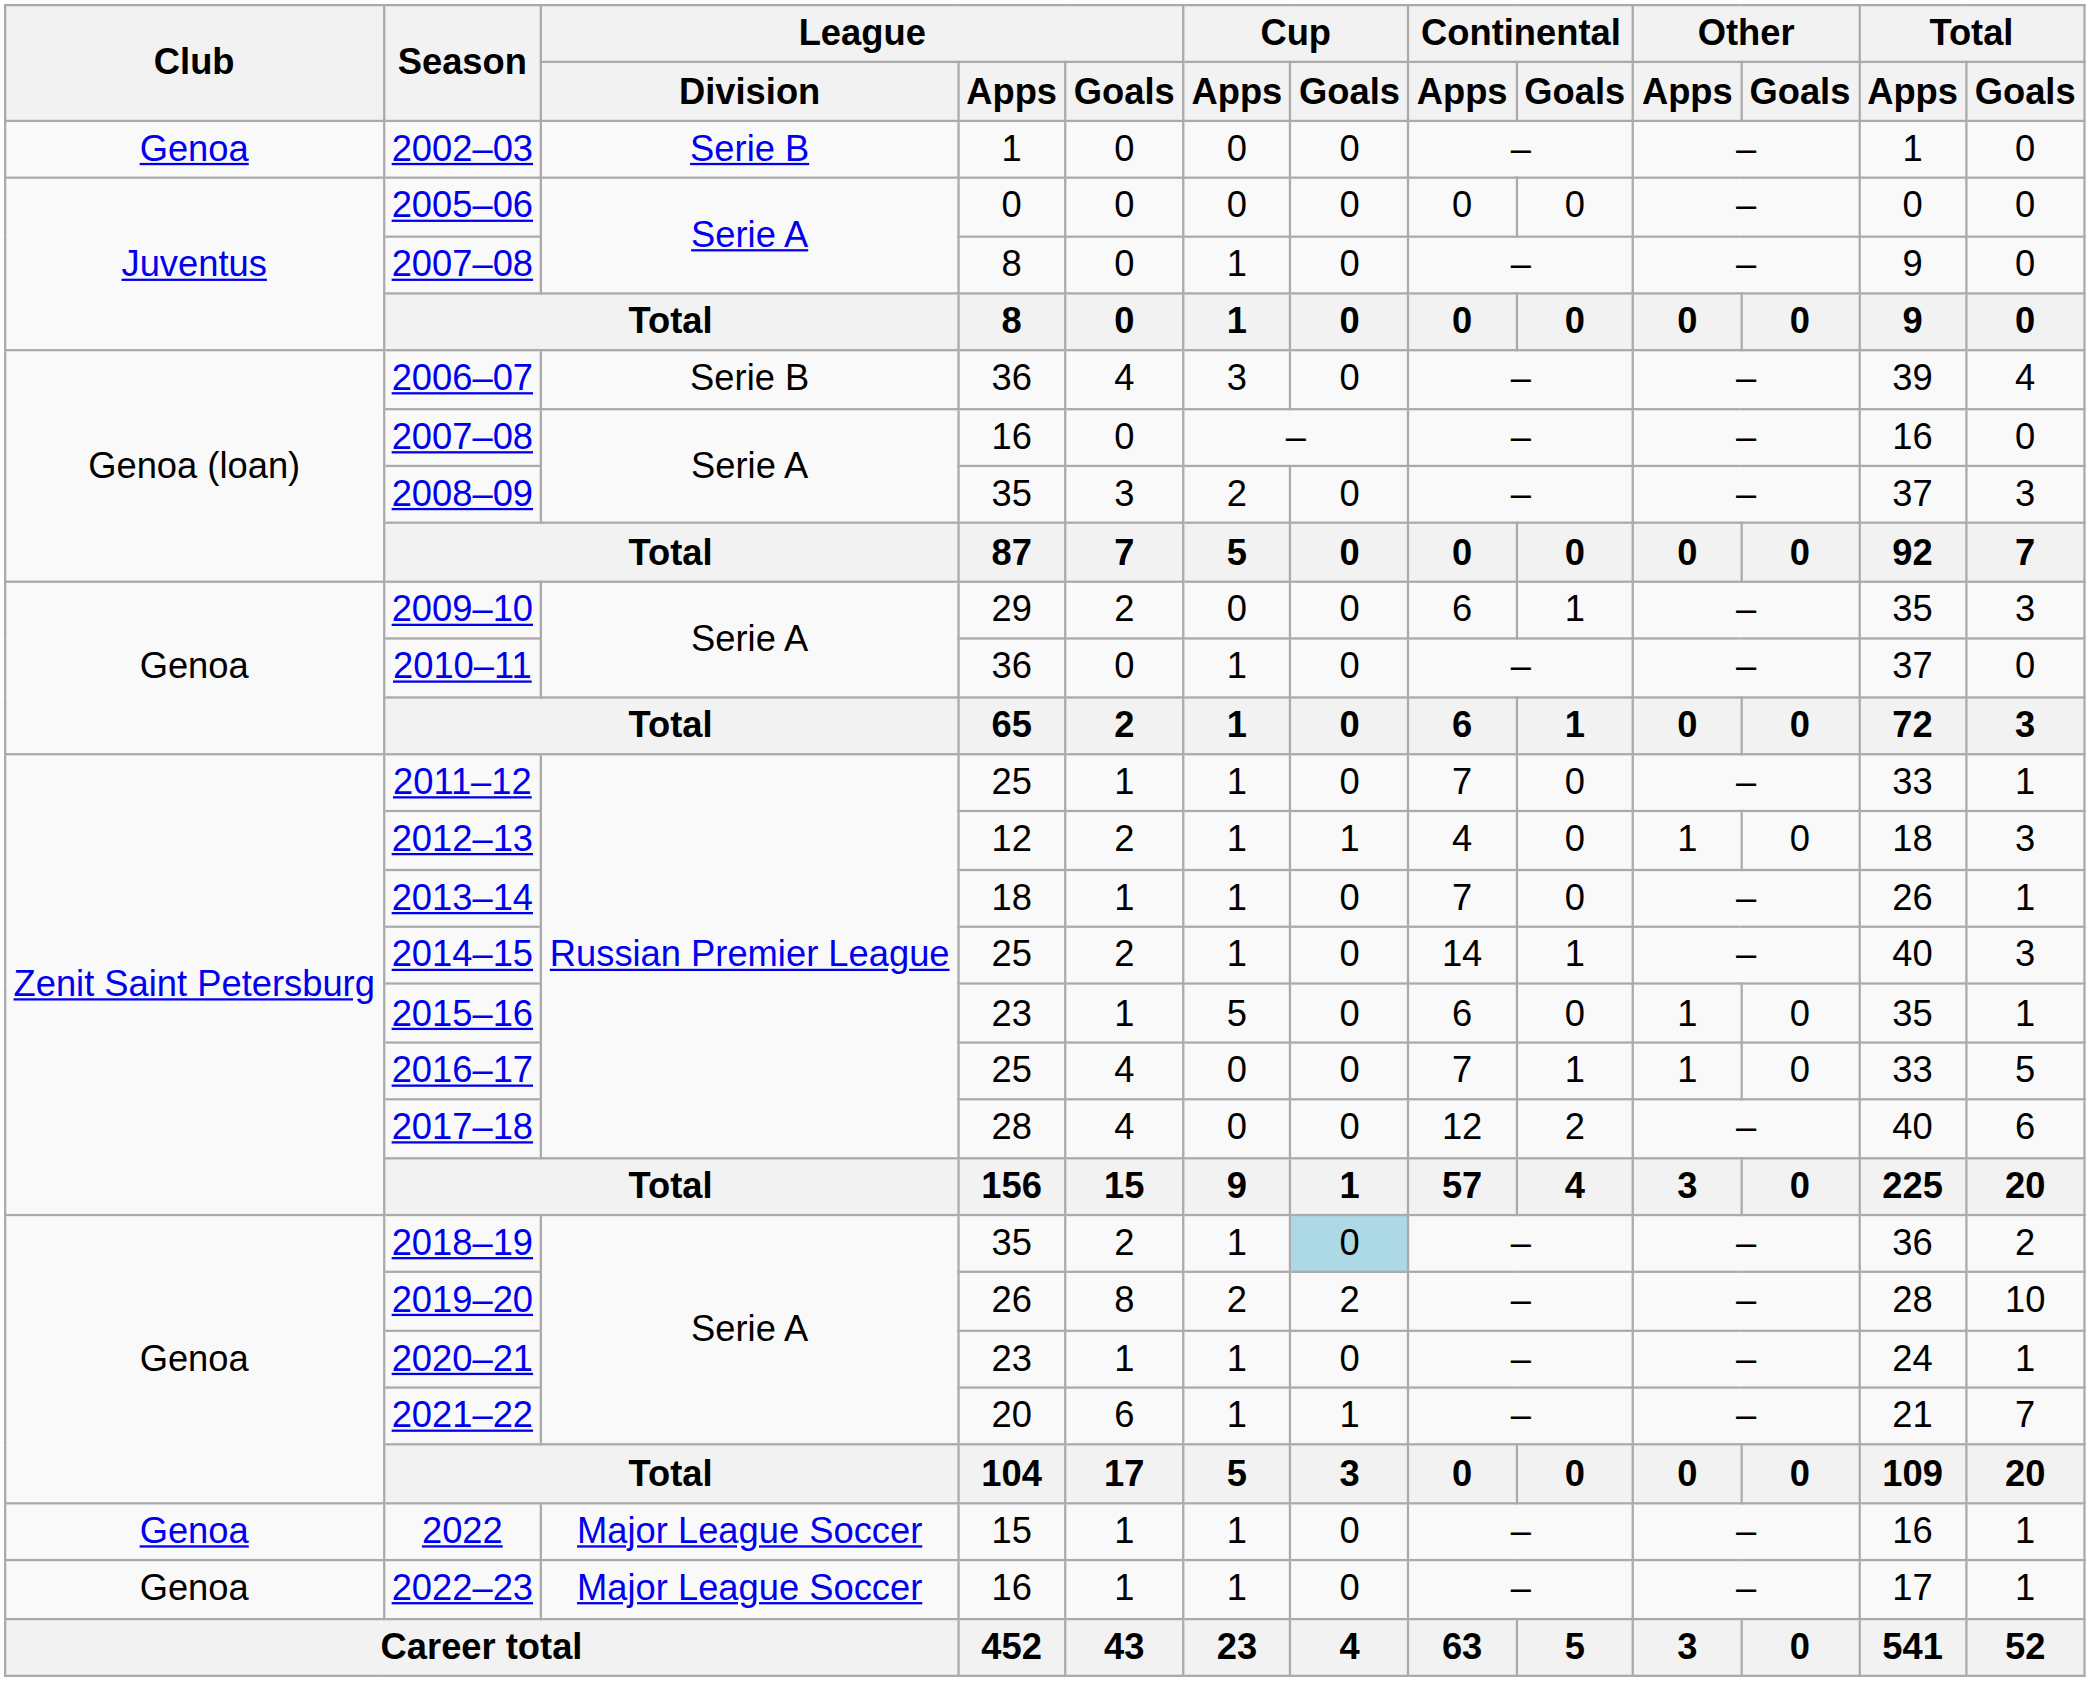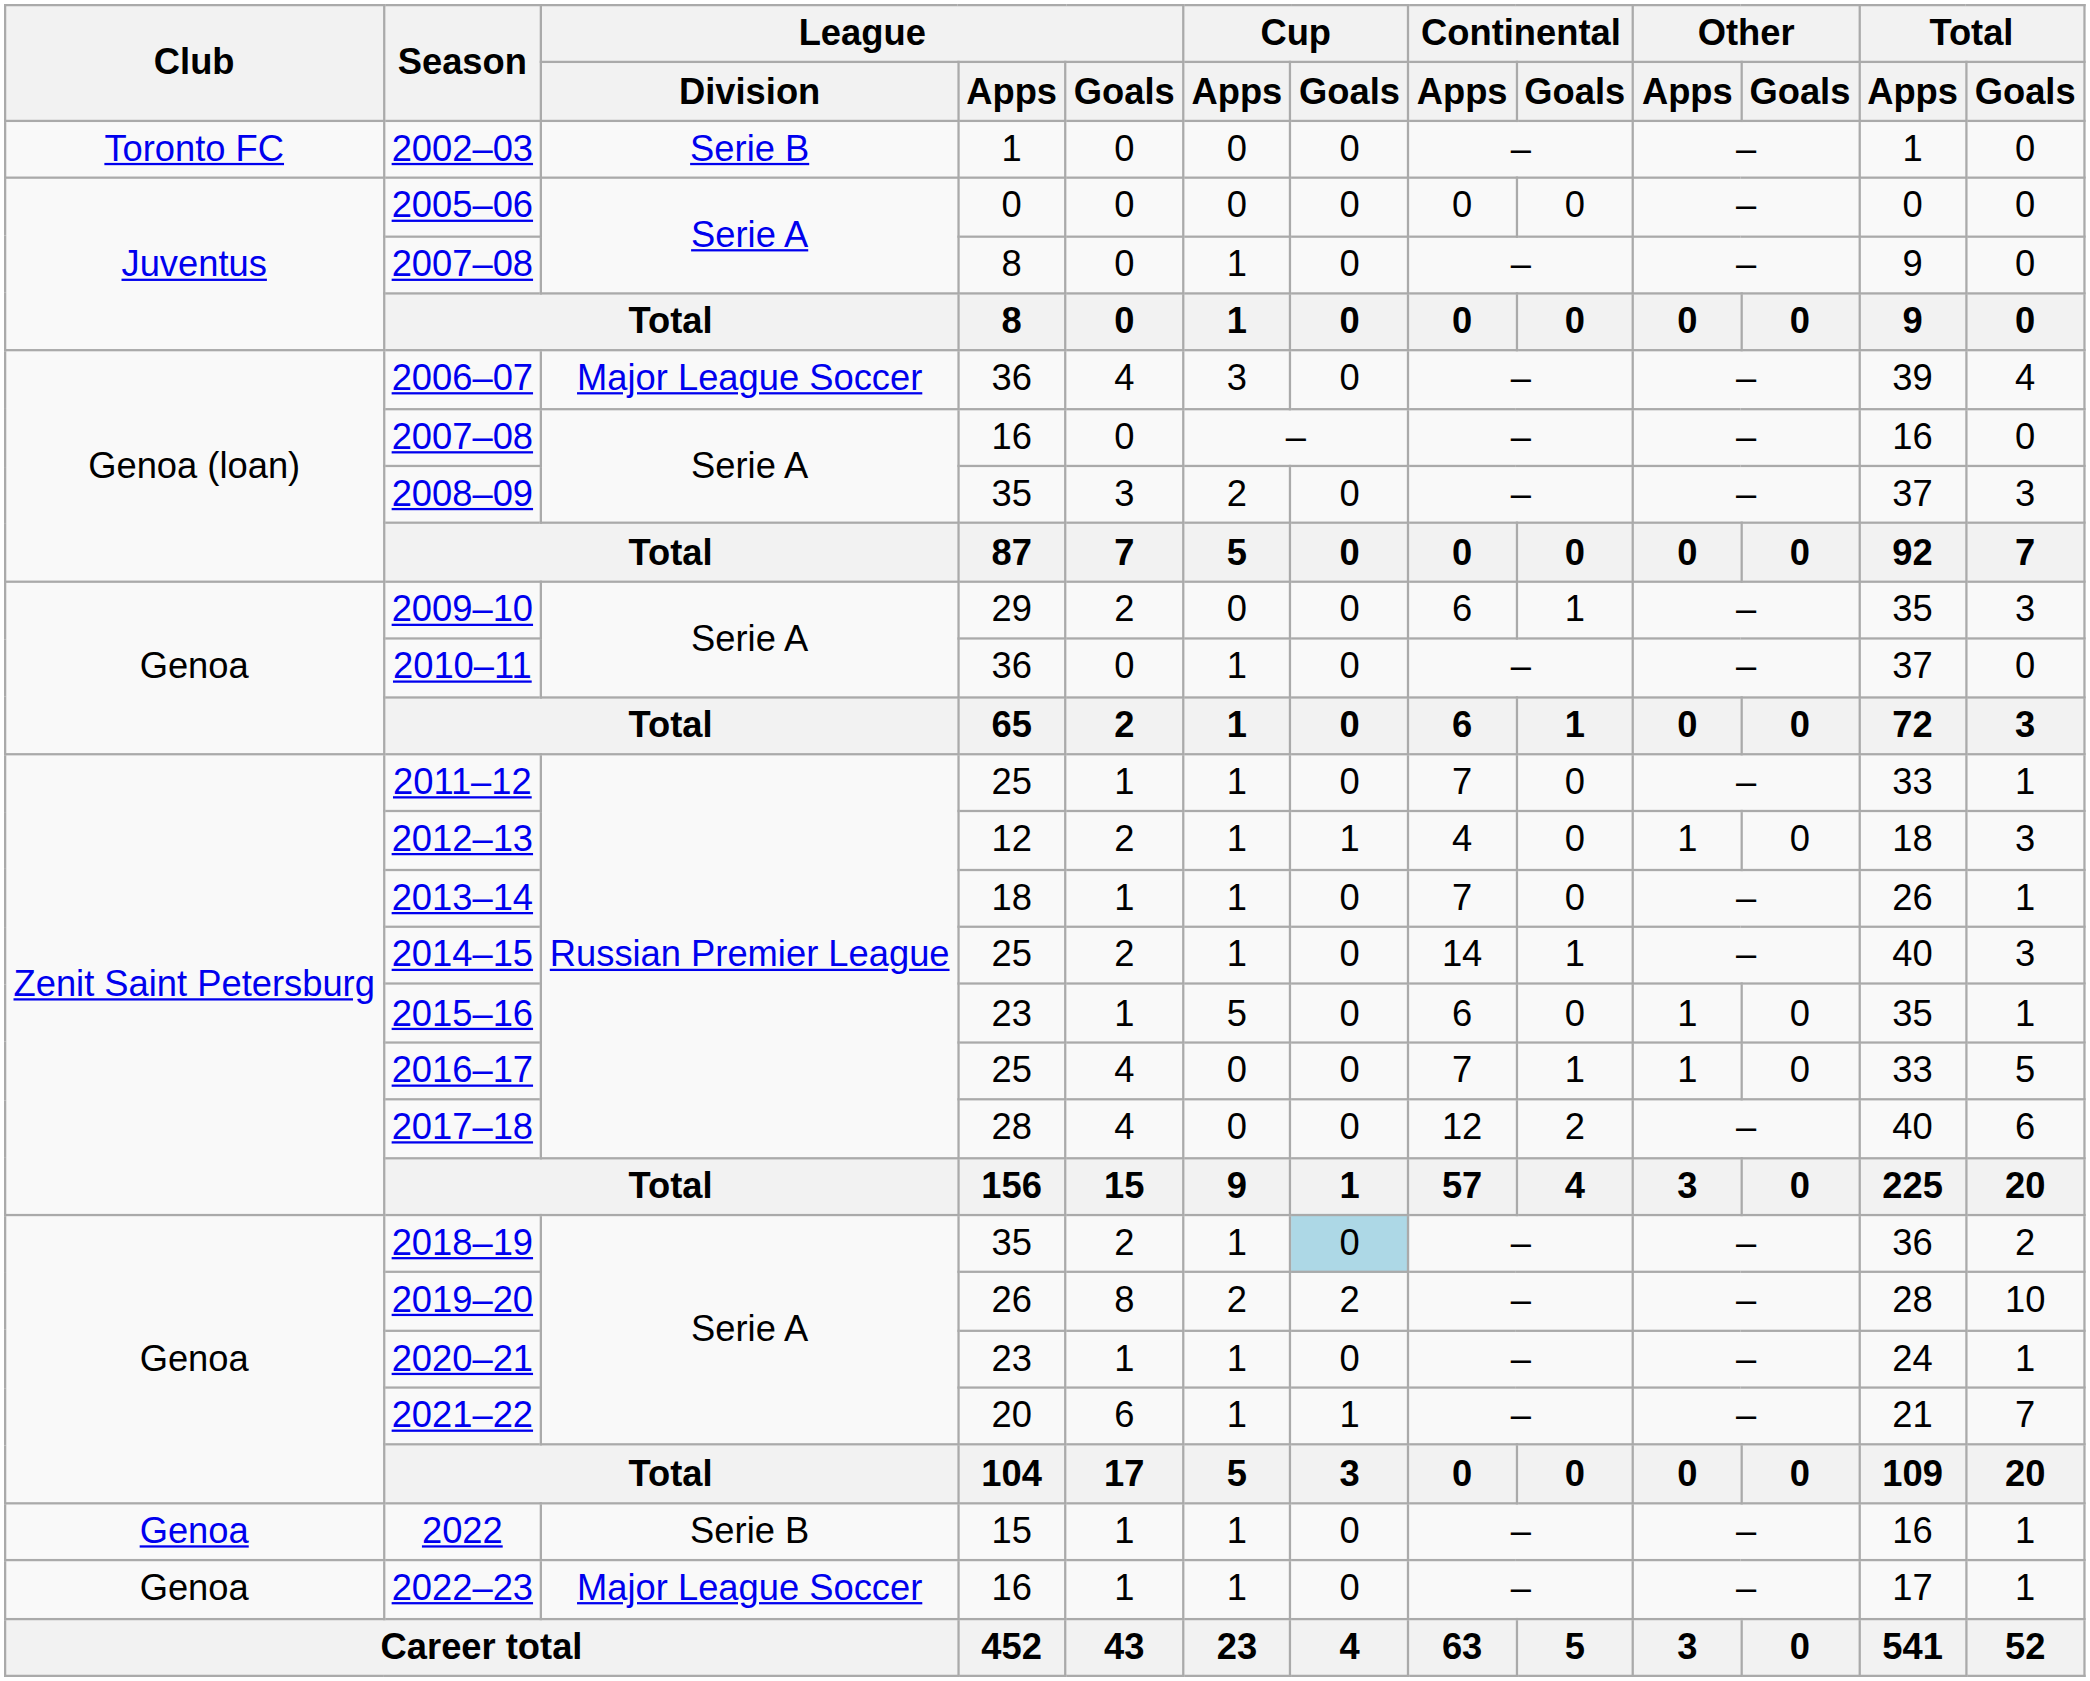2002–03 | Club: Genoa -> Toronto FC
2006–07 | League / Division: Serie B -> Major League Soccer
2022 | League / Division: Major League Soccer -> Serie B
